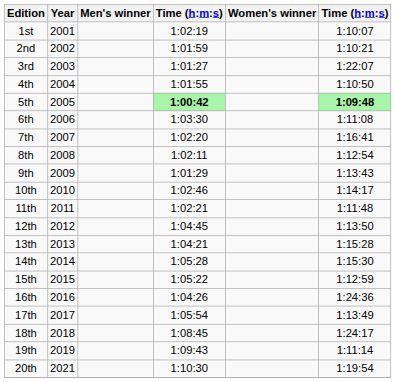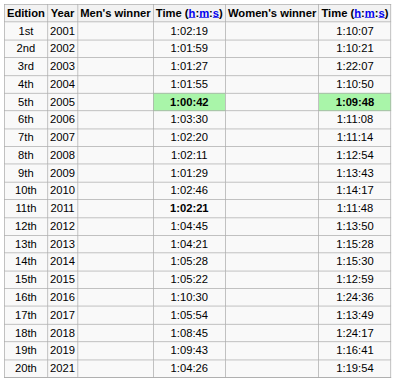7th | column 6: 1:16:41 -> 1:11:14
11th | column 4: normal -> bold
16th | column 4: 1:04:26 -> 1:10:30
19th | column 6: 1:11:14 -> 1:16:41
20th | column 4: 1:10:30 -> 1:04:26
